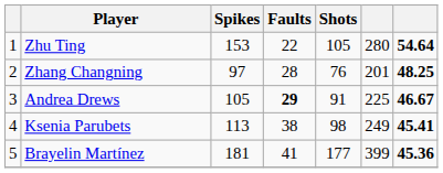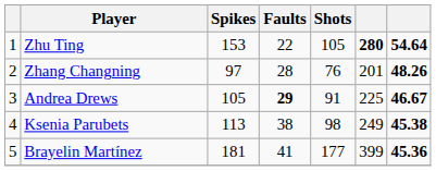Zhu Ting | column 6: normal -> bold
Zhang Changning | column 7: 48.25 -> 48.26
Ksenia Parubets | column 7: 45.41 -> 45.38
